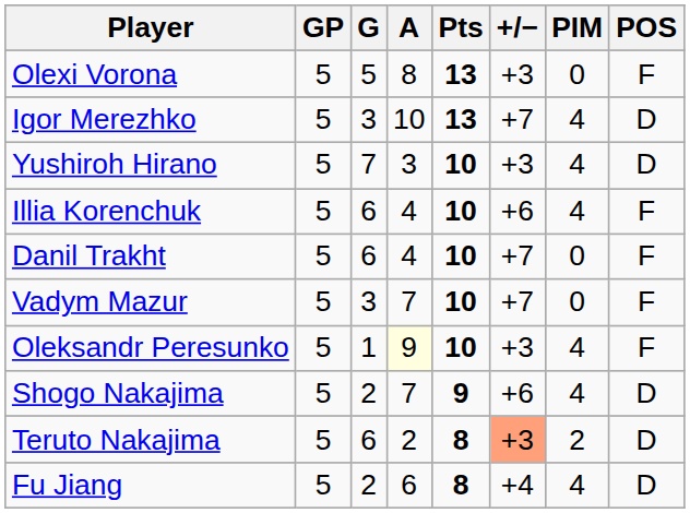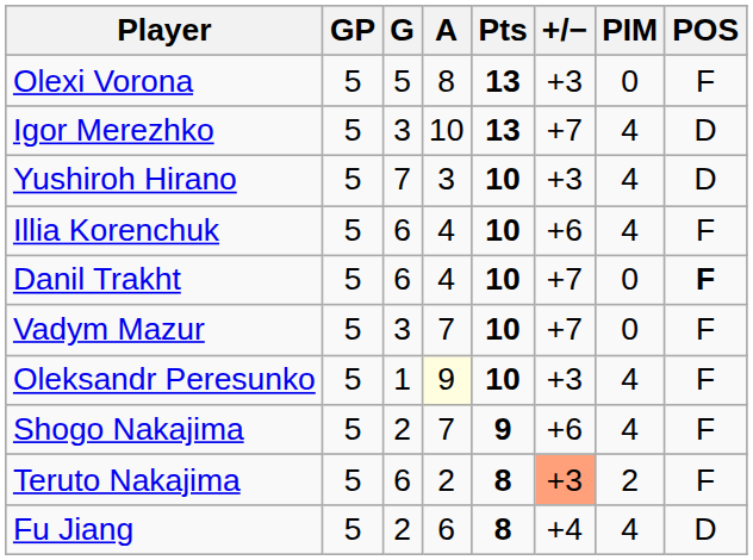Danil Trakht | POS: normal -> bold
Shogo Nakajima | POS: D -> F
Teruto Nakajima | POS: D -> F
